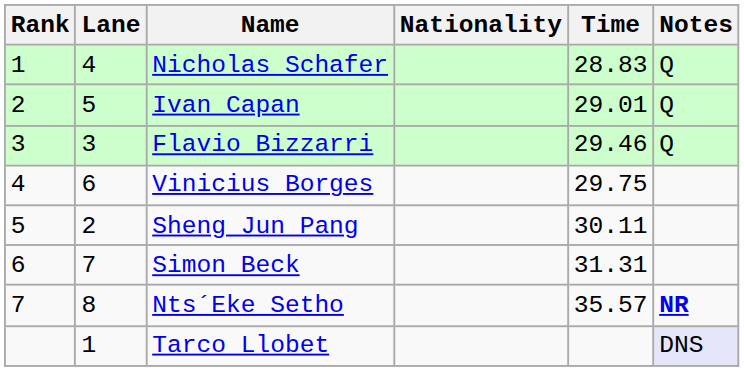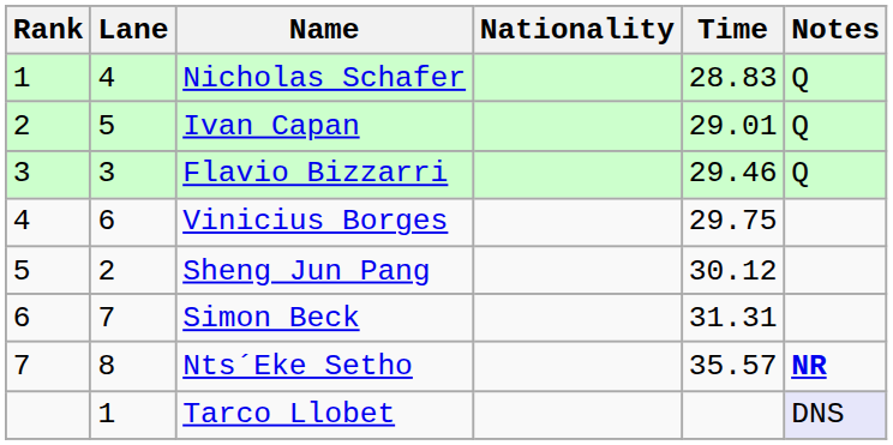Sheng Jun Pang | Time: 30.11 -> 30.12
